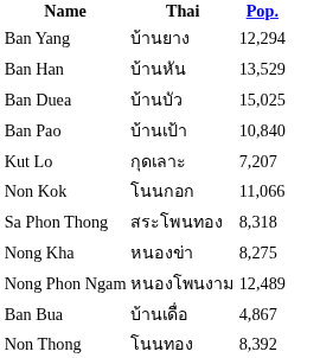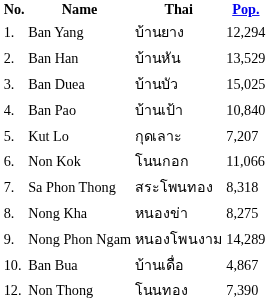+ column: No. | 1. | 2. | 3. | 4. | 5. | 6. | 7. | 8. | 9. | 10. | 12.
Nong Phon Ngam | Pop.: 12,489 -> 14,289
Non Thong | Pop.: 8,392 -> 7,390
